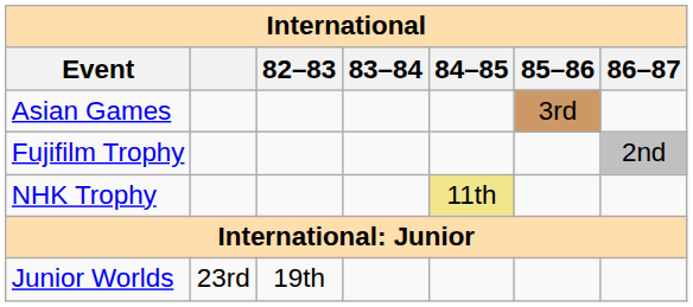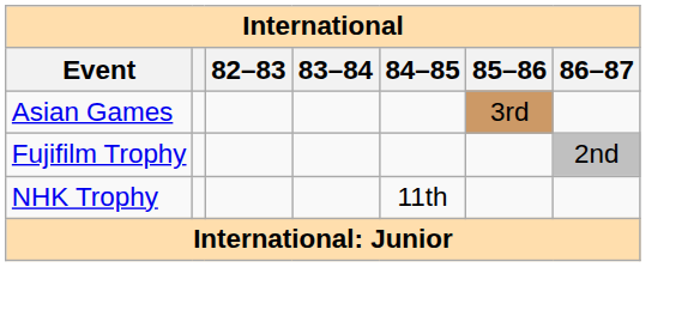NHK Trophy | 84–85: khaki background -> no background
- row: Junior Worlds | 23rd | 19th
